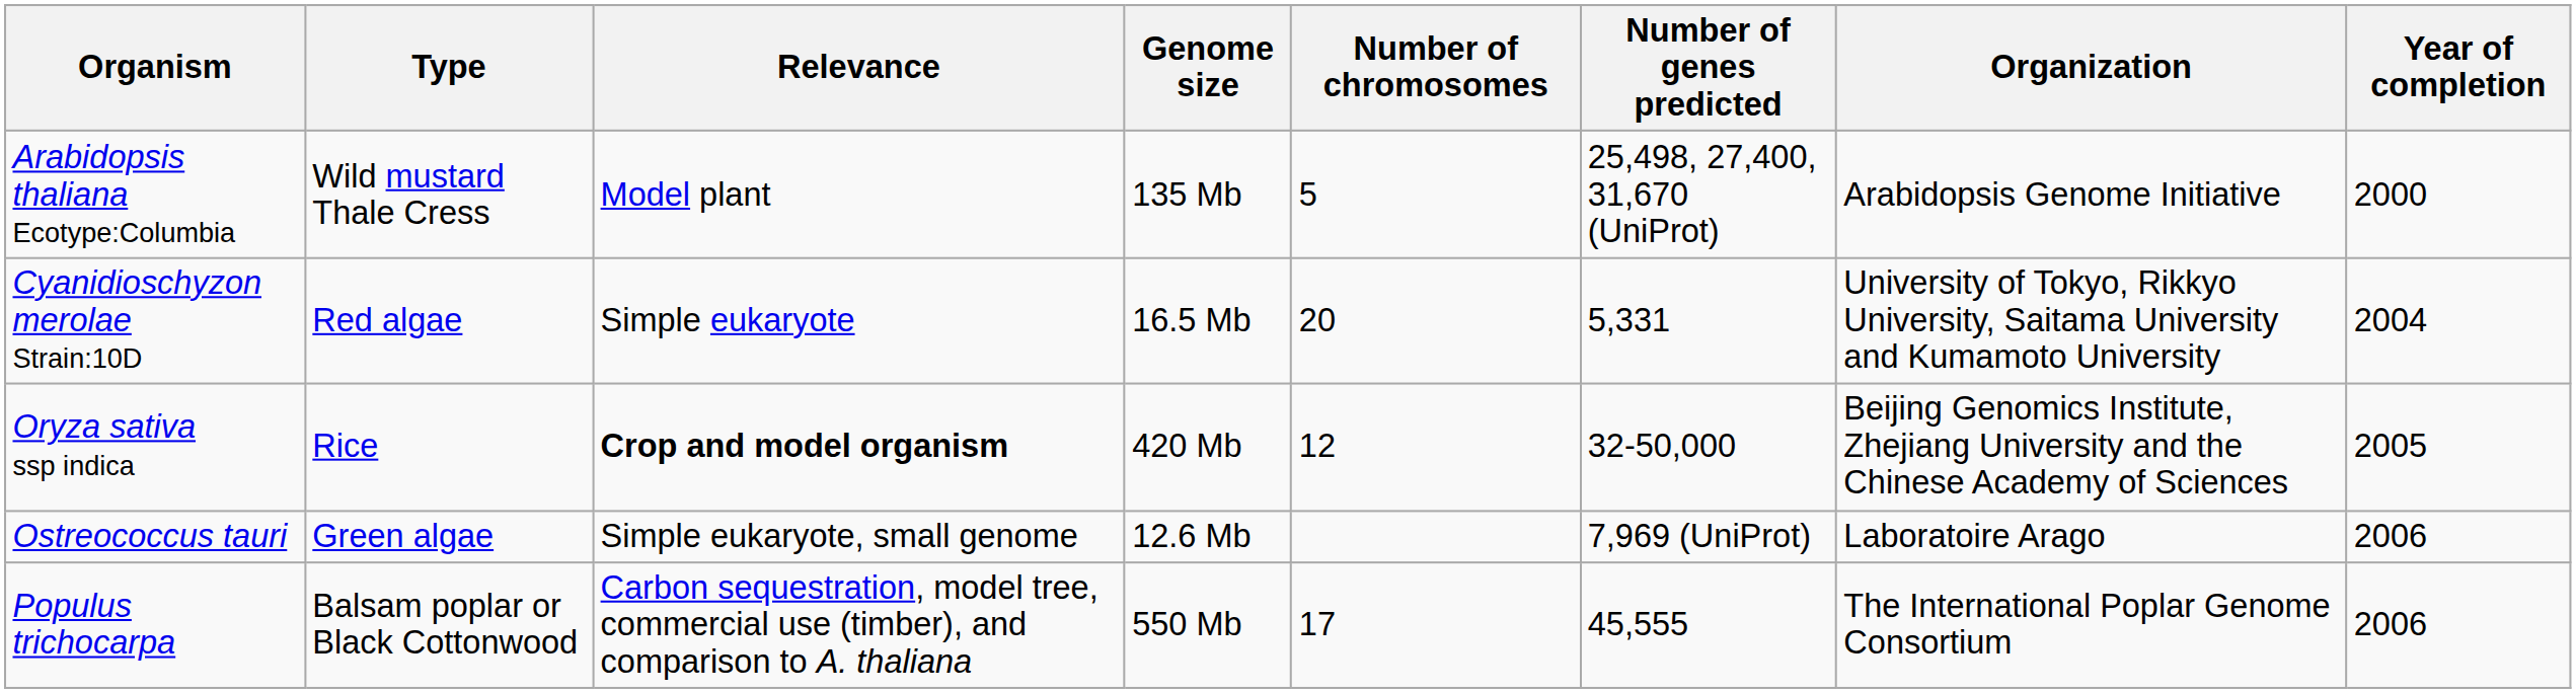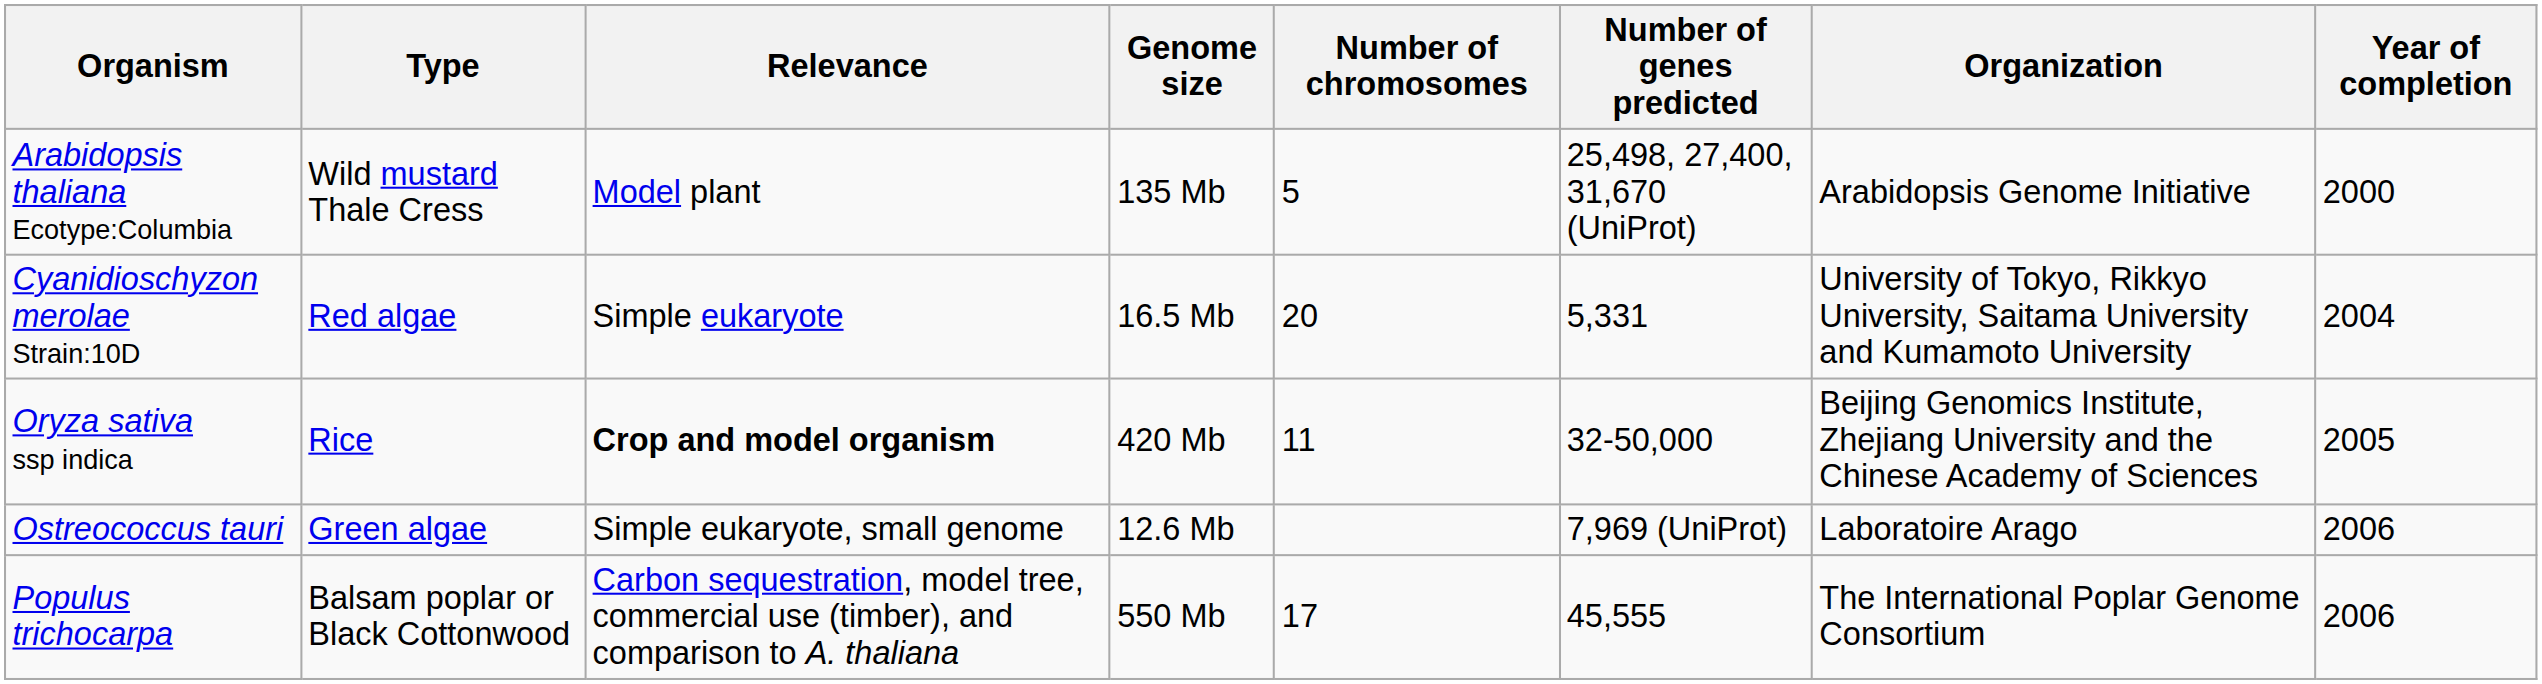Oryza sativa ssp indica | Number of chromosomes: 12 -> 11
